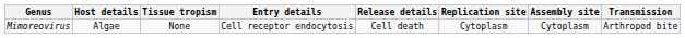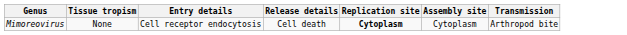- column: Host details | Algae
Mimoreovirus | Replication site: normal -> bold
